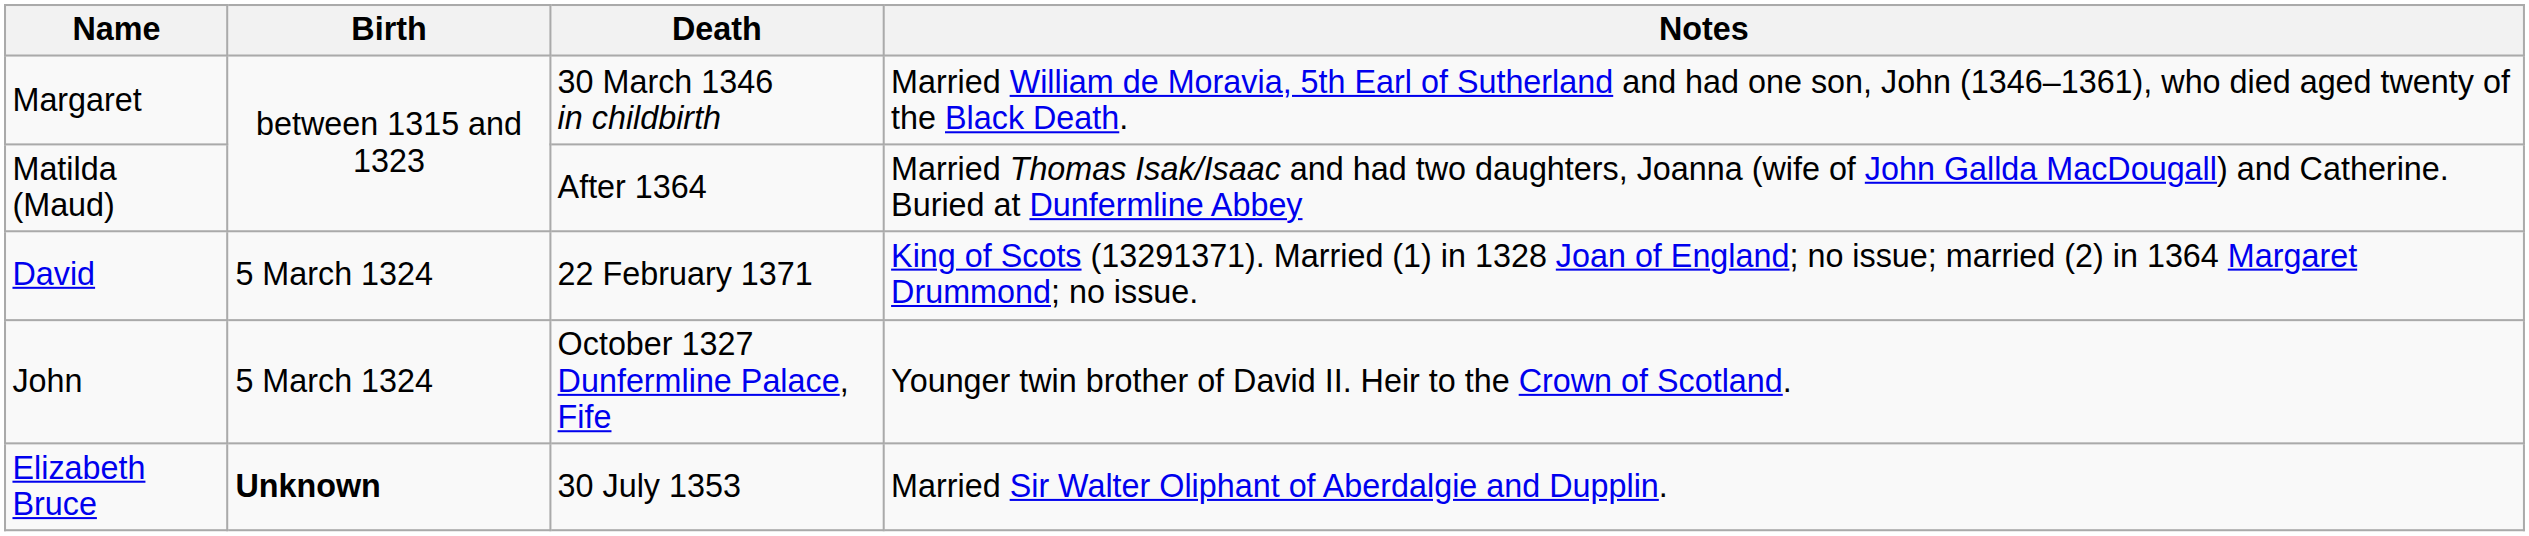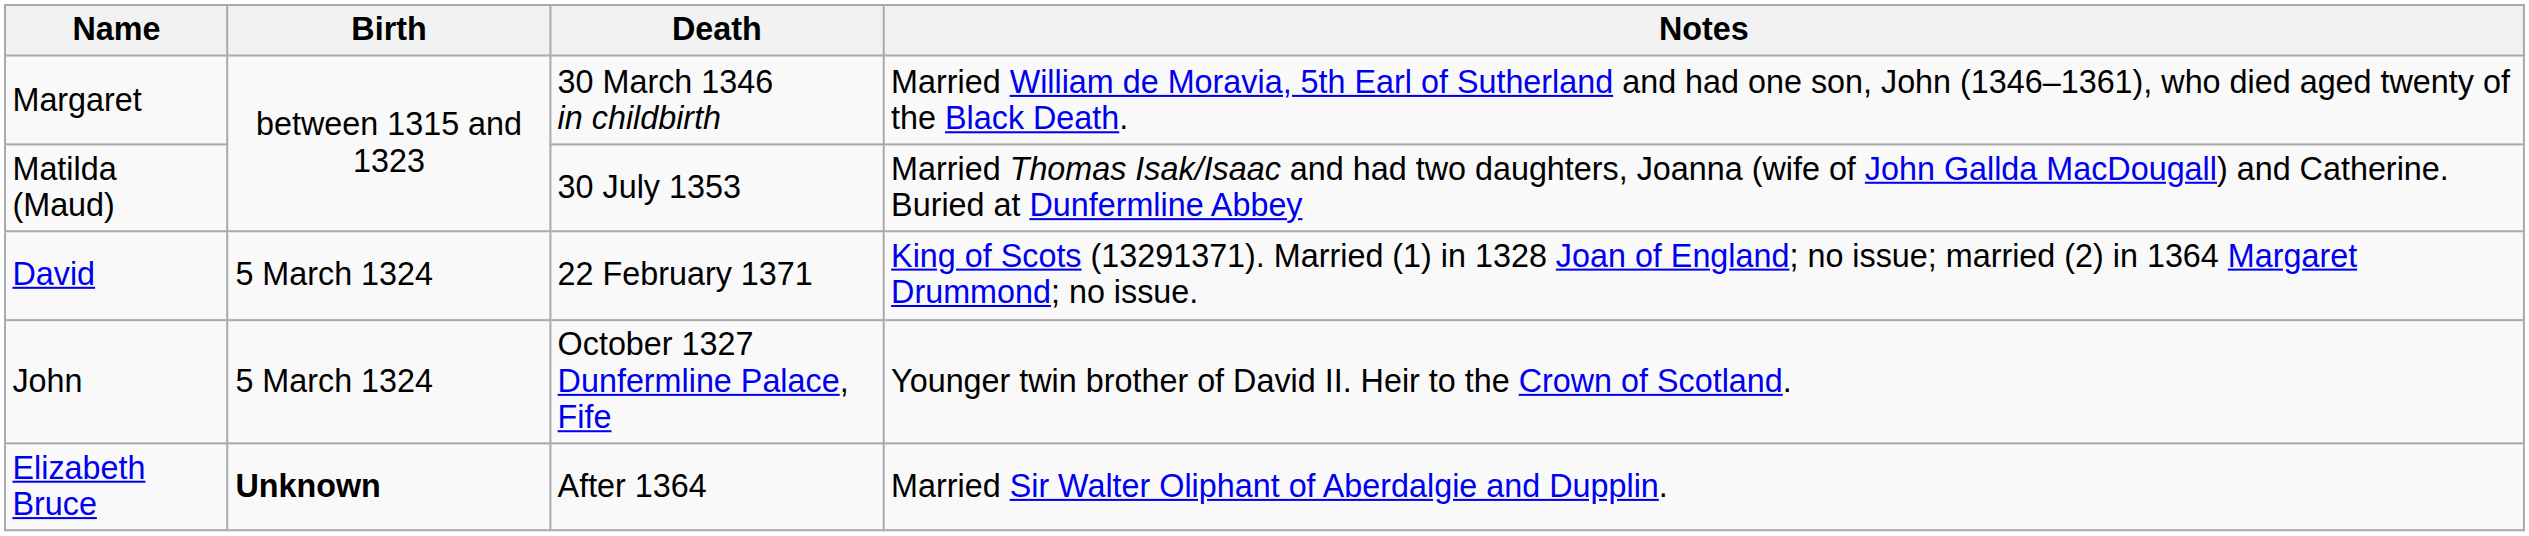Matilda (Maud) | Death: After 1364 -> 30 July 1353
Elizabeth Bruce | Death: 30 July 1353 -> After 1364
